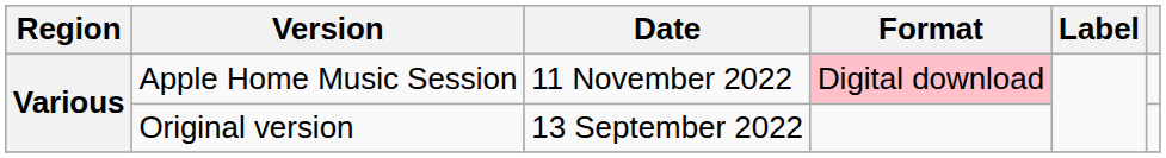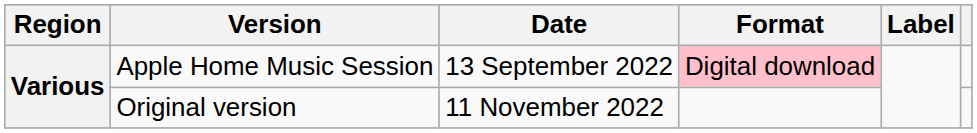Apple Home Music Session | Date: 11 November 2022 -> 13 September 2022
Original version | Date: 13 September 2022 -> 11 November 2022
